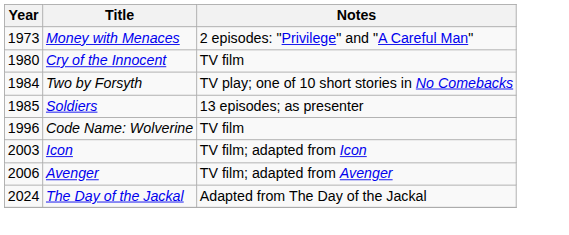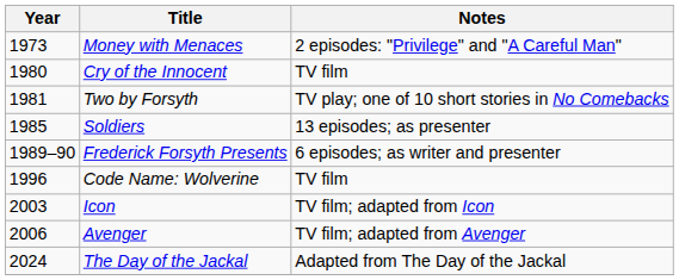Two by Forsyth | Year: 1984 -> 1981
+ row: 1989–90 | Frederick Forsyth Presents | 6 episodes; as writer and presenter
